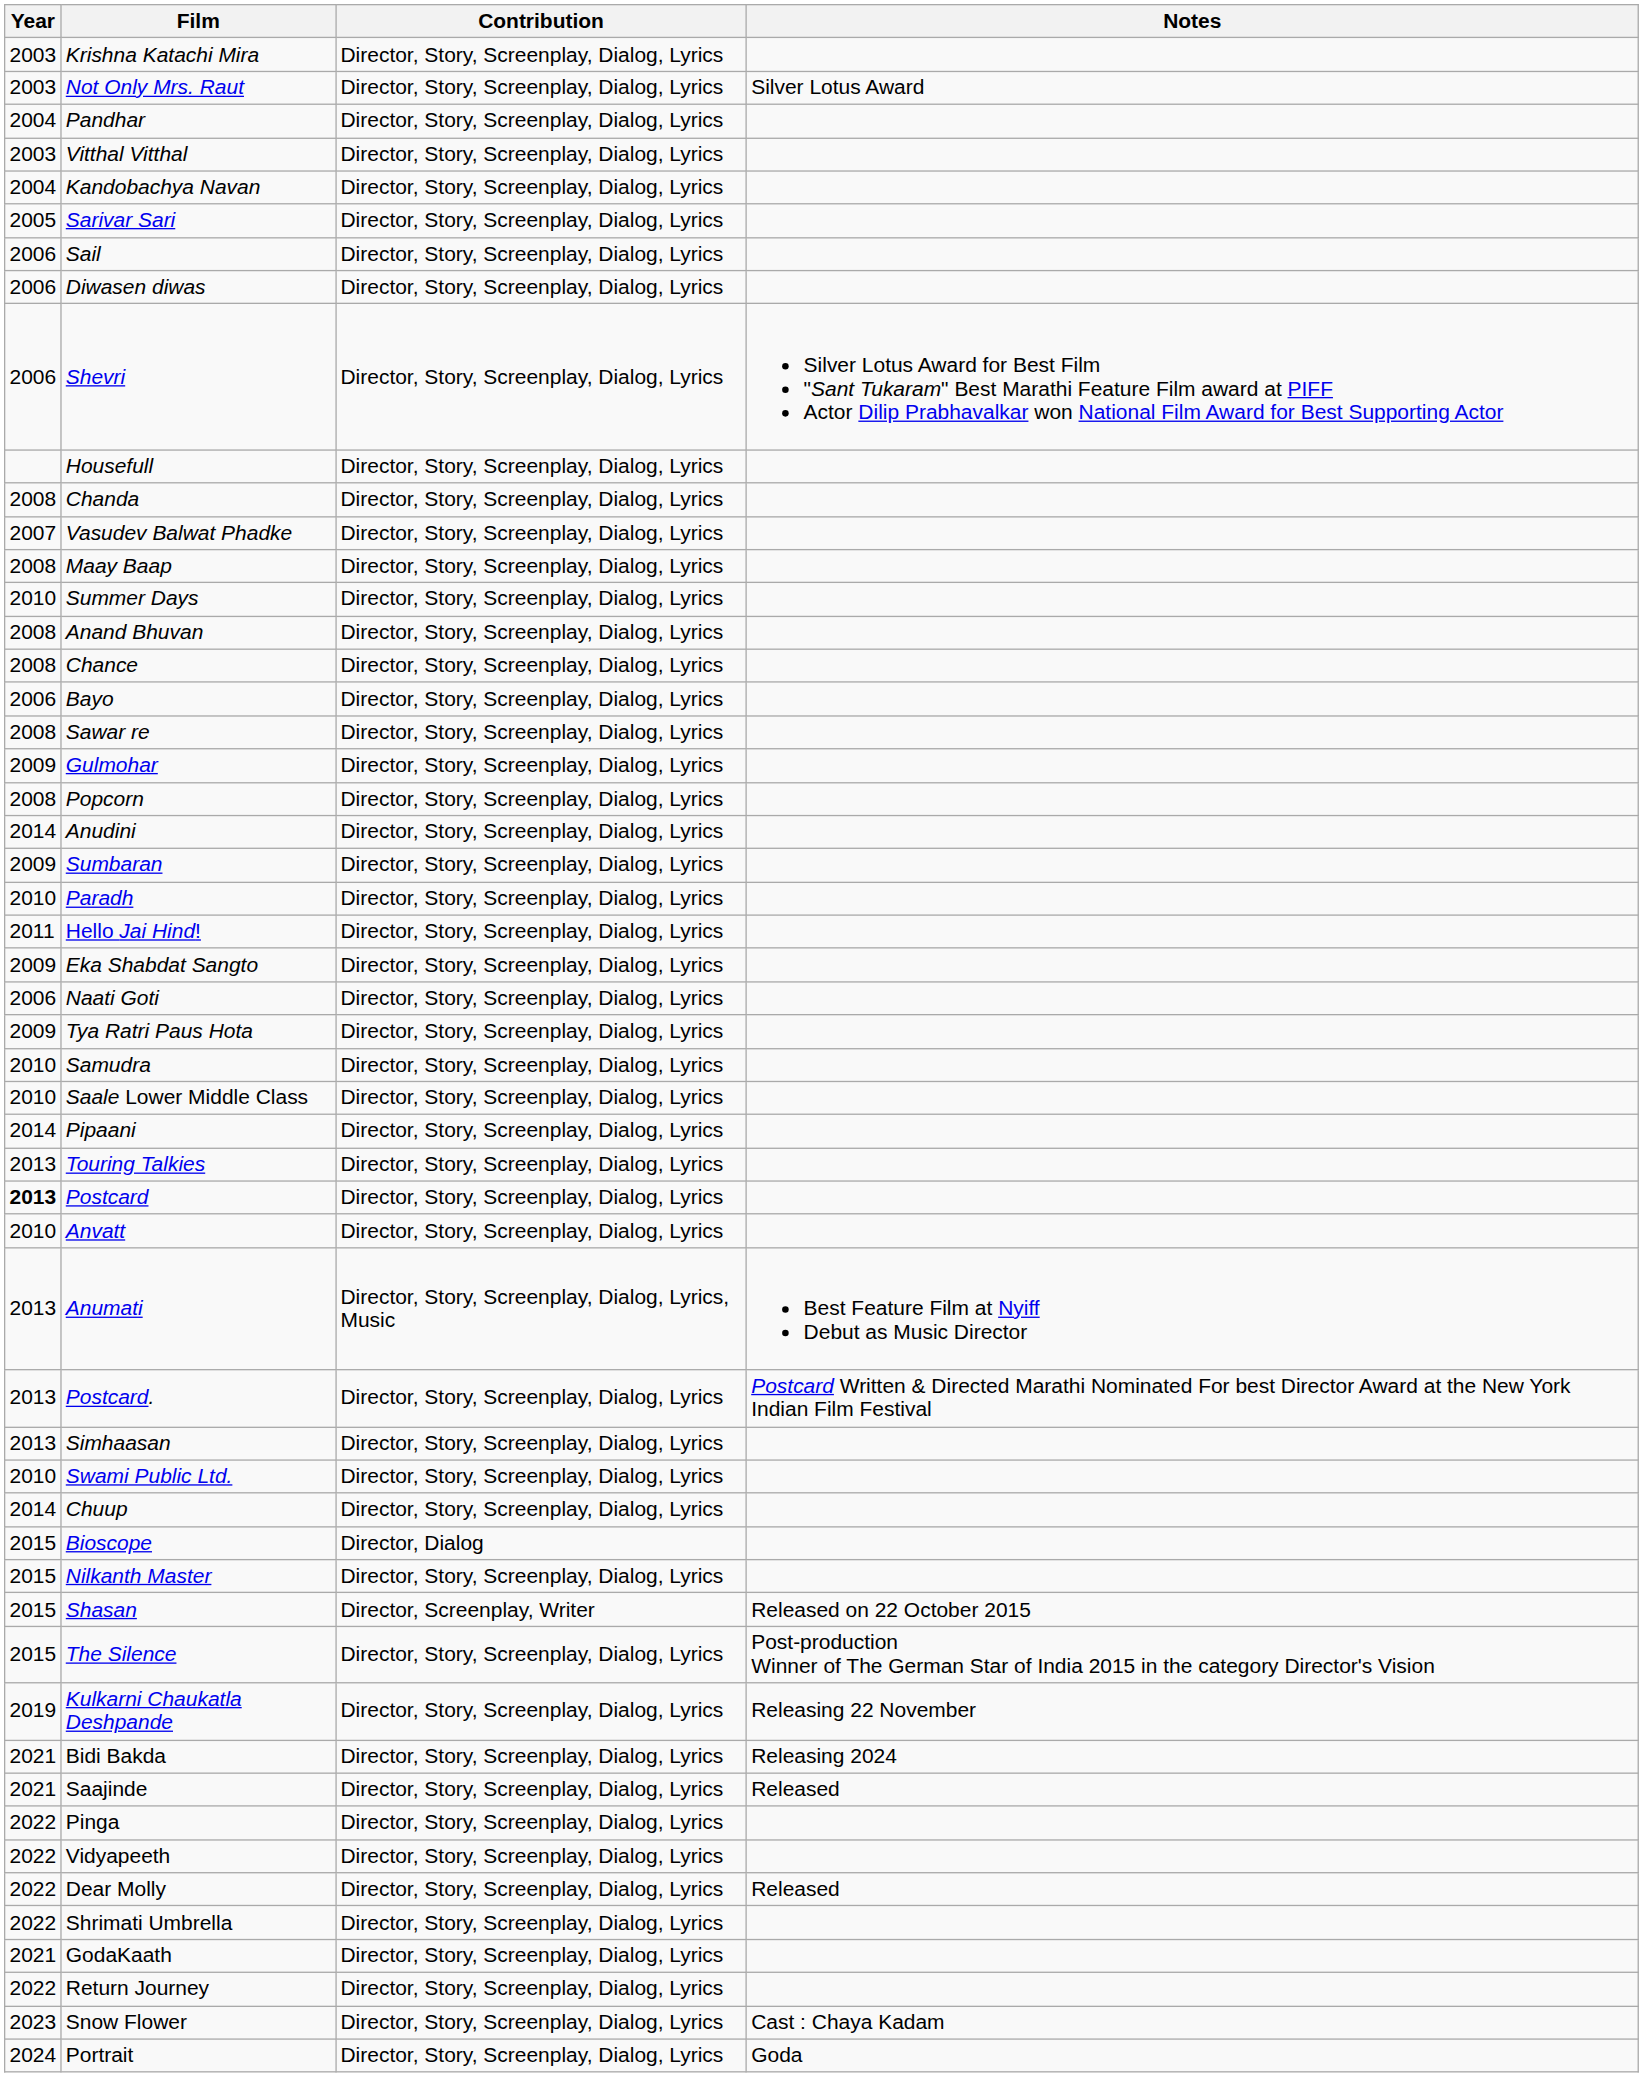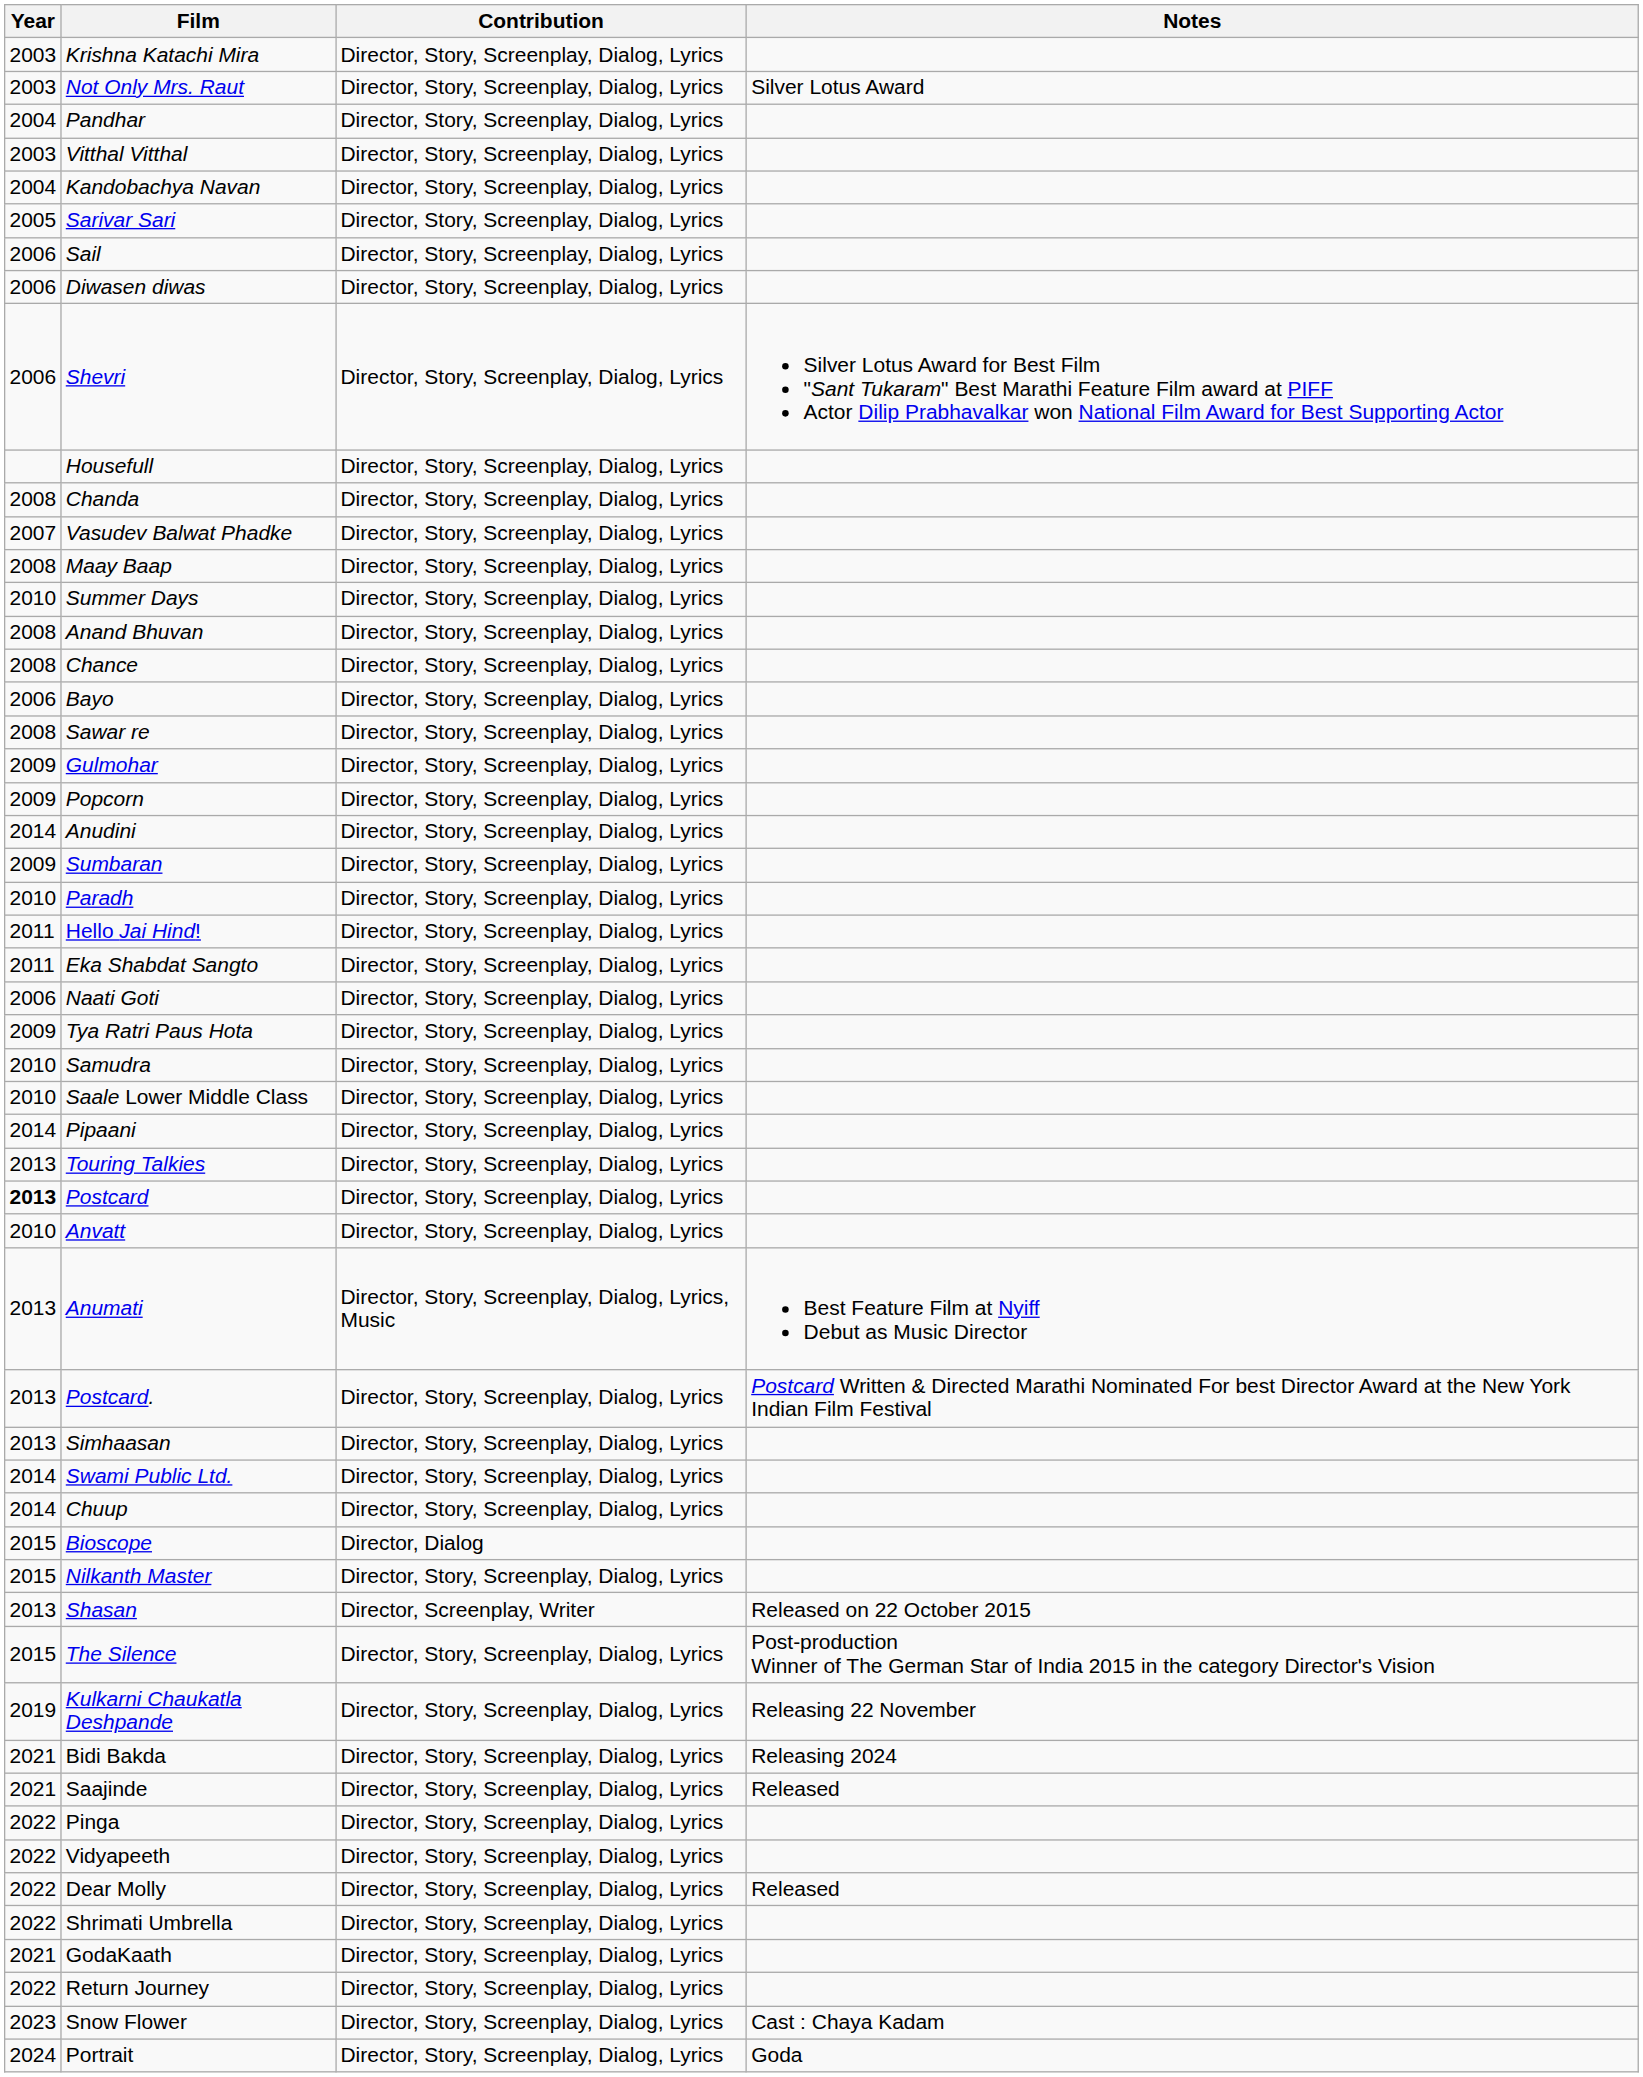Popcorn | Year: 2008 -> 2009
Eka Shabdat Sangto | Year: 2009 -> 2011
Swami Public Ltd. | Year: 2010 -> 2014
Shasan | Year: 2015 -> 2013
